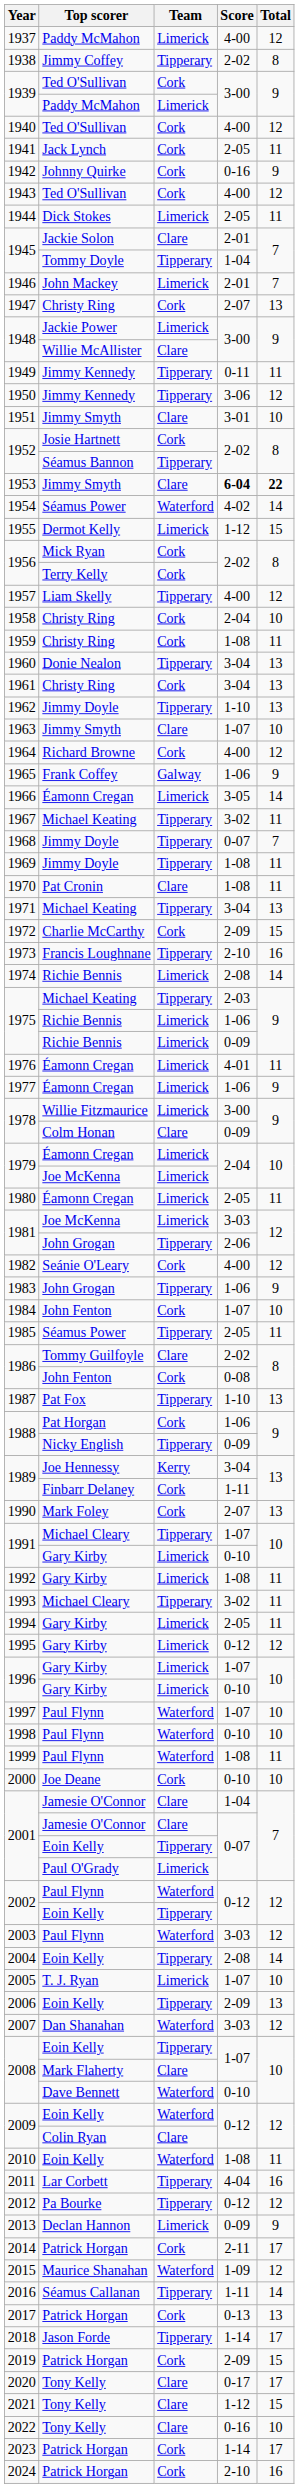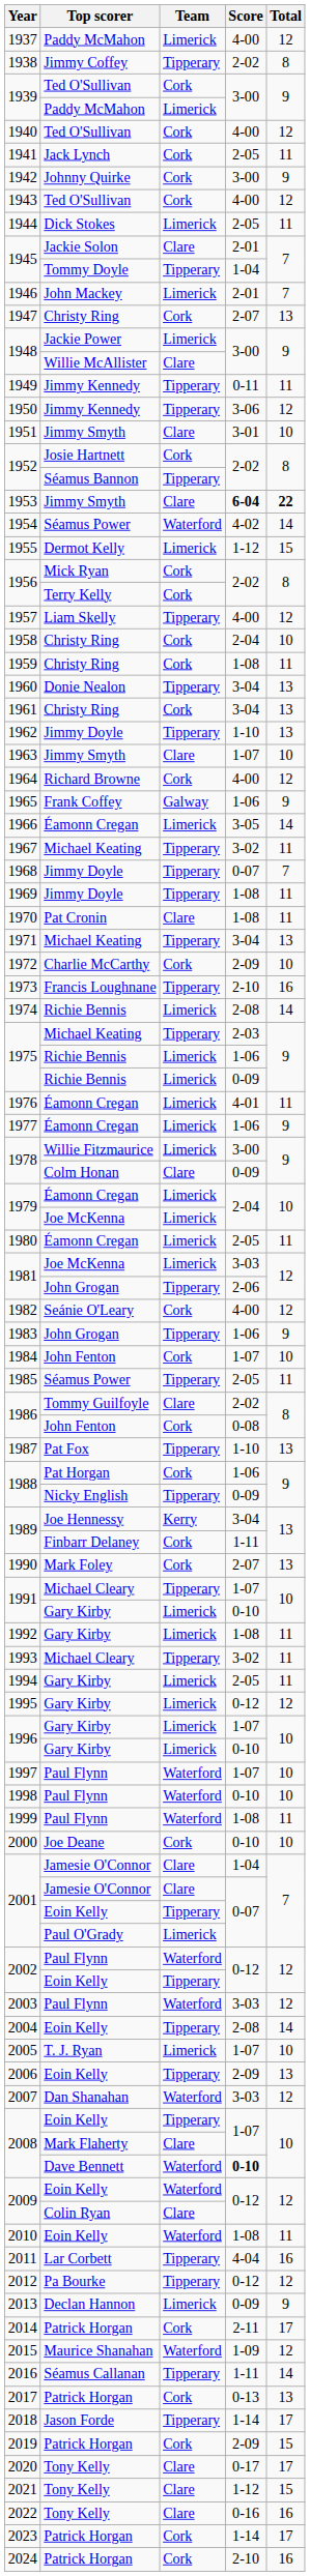1942 | Score: 0-16 -> 3-00
1972 | Total: 15 -> 10
2008 / Dave Bennett | Score: normal -> bold
2022 | Total: 10 -> 16
